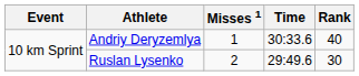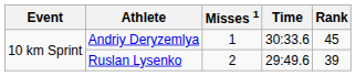Andriy Deryzemlya | Rank: 40 -> 45
Ruslan Lysenko | Rank: 30 -> 39
